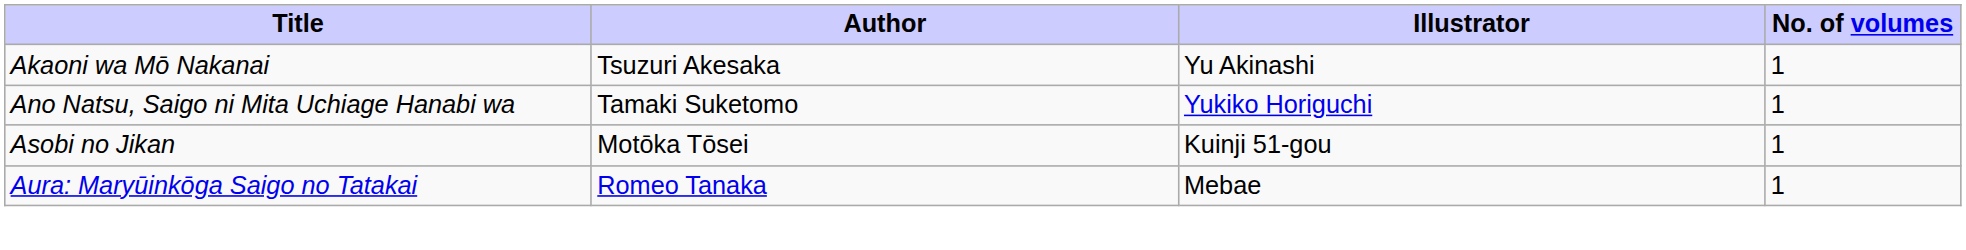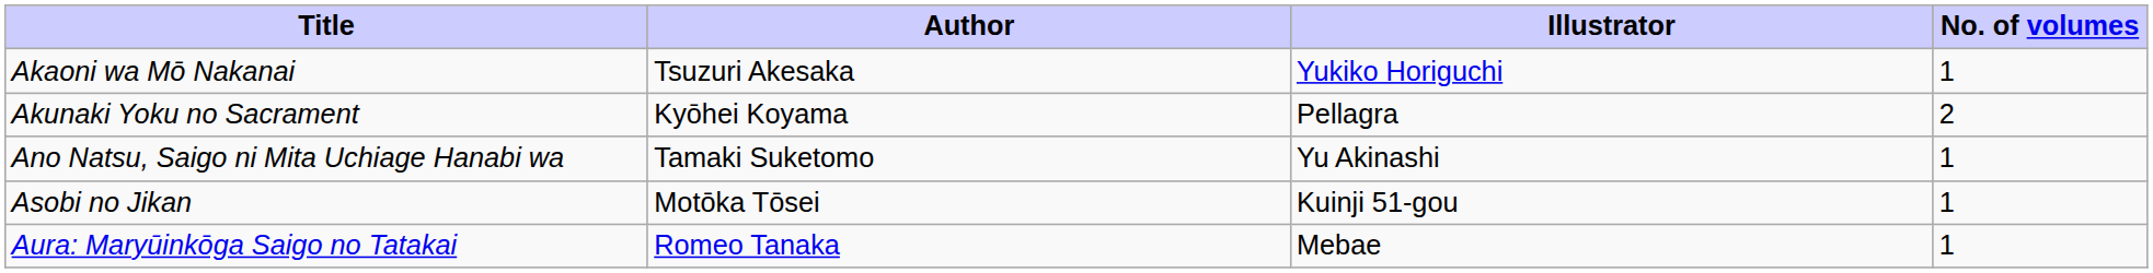Akaoni wa Mō Nakanai | Illustrator: Yu Akinashi -> Yukiko Horiguchi
+ row: Akunaki Yoku no Sacrament | Kyōhei Koyama | Pellagra | 2
Ano Natsu, Saigo ni Mita Uchiage Hanabi wa | Illustrator: Yukiko Horiguchi -> Yu Akinashi
